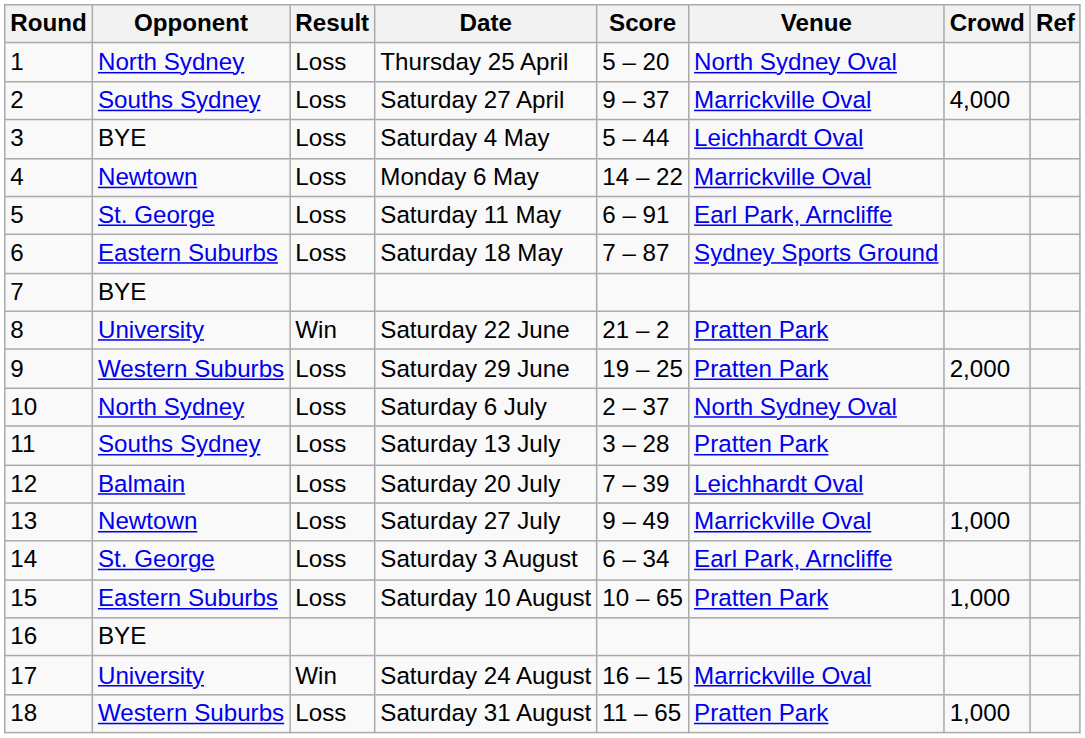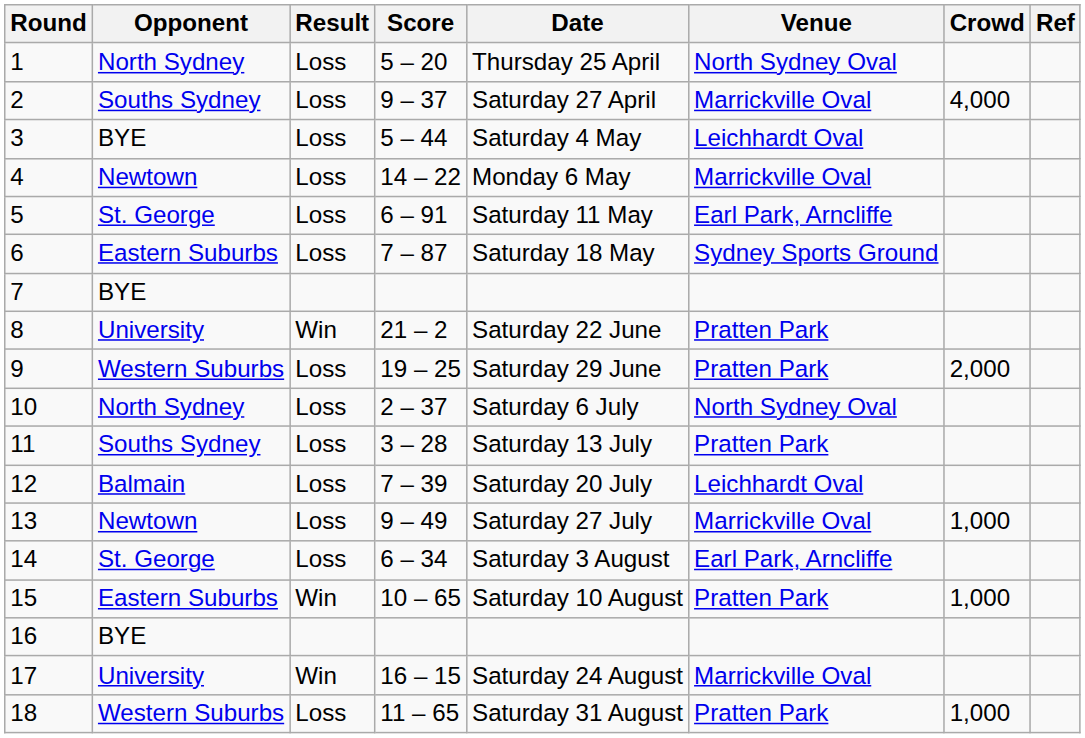columns swapped: Score <-> Date
15 | Result: Loss -> Win
